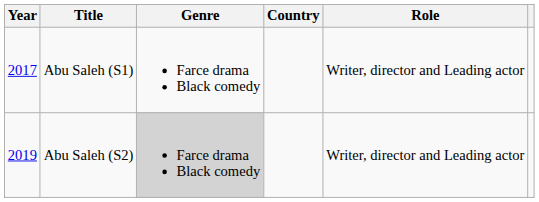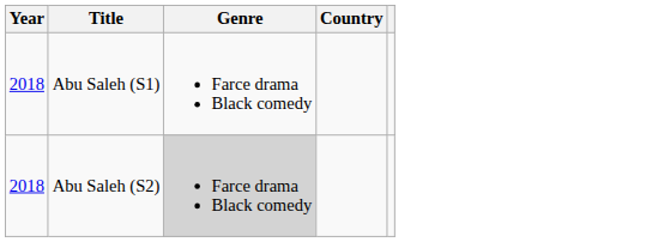- column: Role | Writer, director and Leading actor | Writer, director and Leading actor
Abu Saleh (S1) | Year: 2017 -> 2018
Abu Saleh (S2) | Year: 2019 -> 2018
